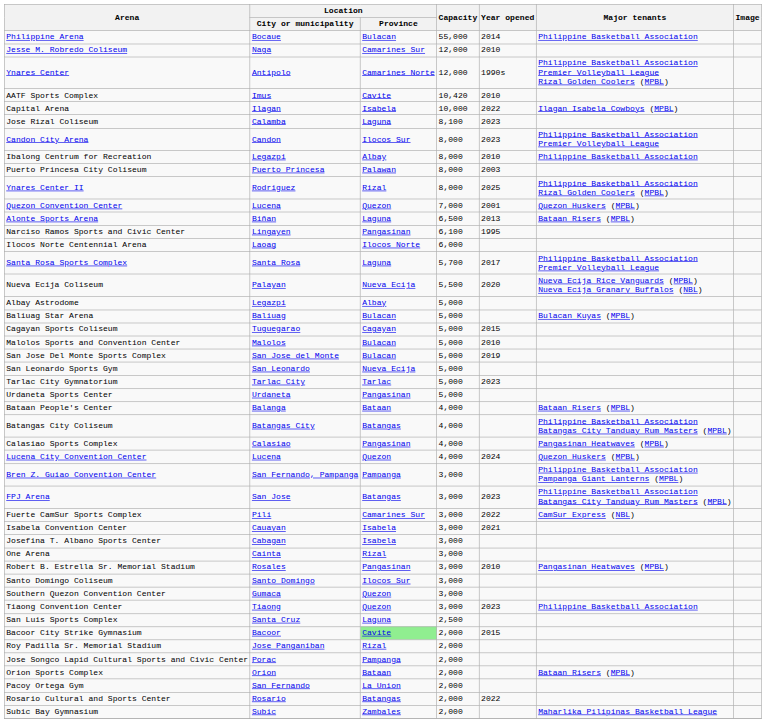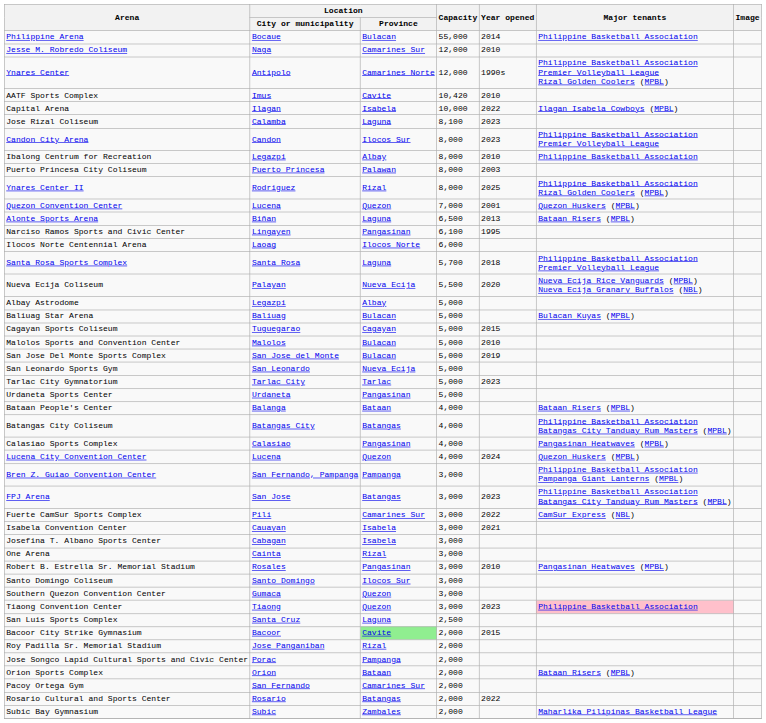Santa Rosa Sports Complex | Year opened: 2017 -> 2018
Tiaong Convention Center | Major tenants: no background -> pink background
Pacoy Ortega Gym | Location / Province: La Union -> Camarines Sur
